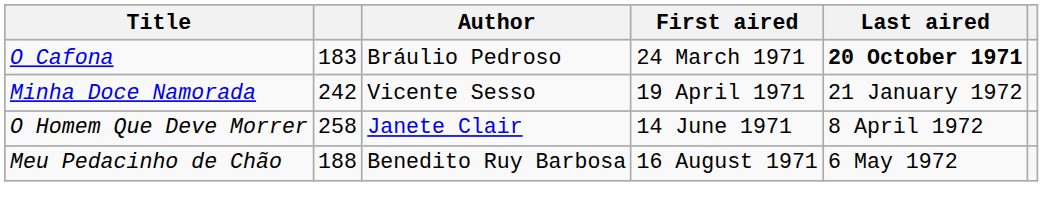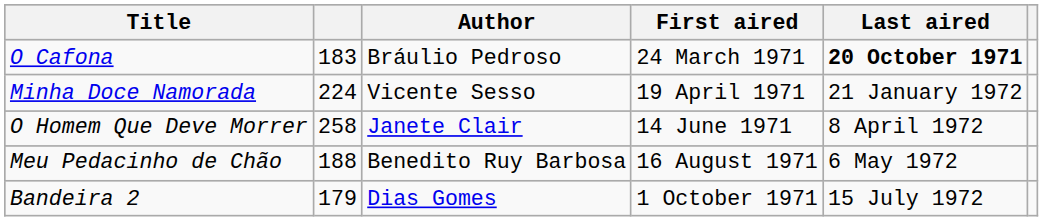Minha Doce Namorada | column 2: 242 -> 224
+ row: Bandeira 2 | 179 | Dias Gomes | 1 October 1971 | 15 July 1972
